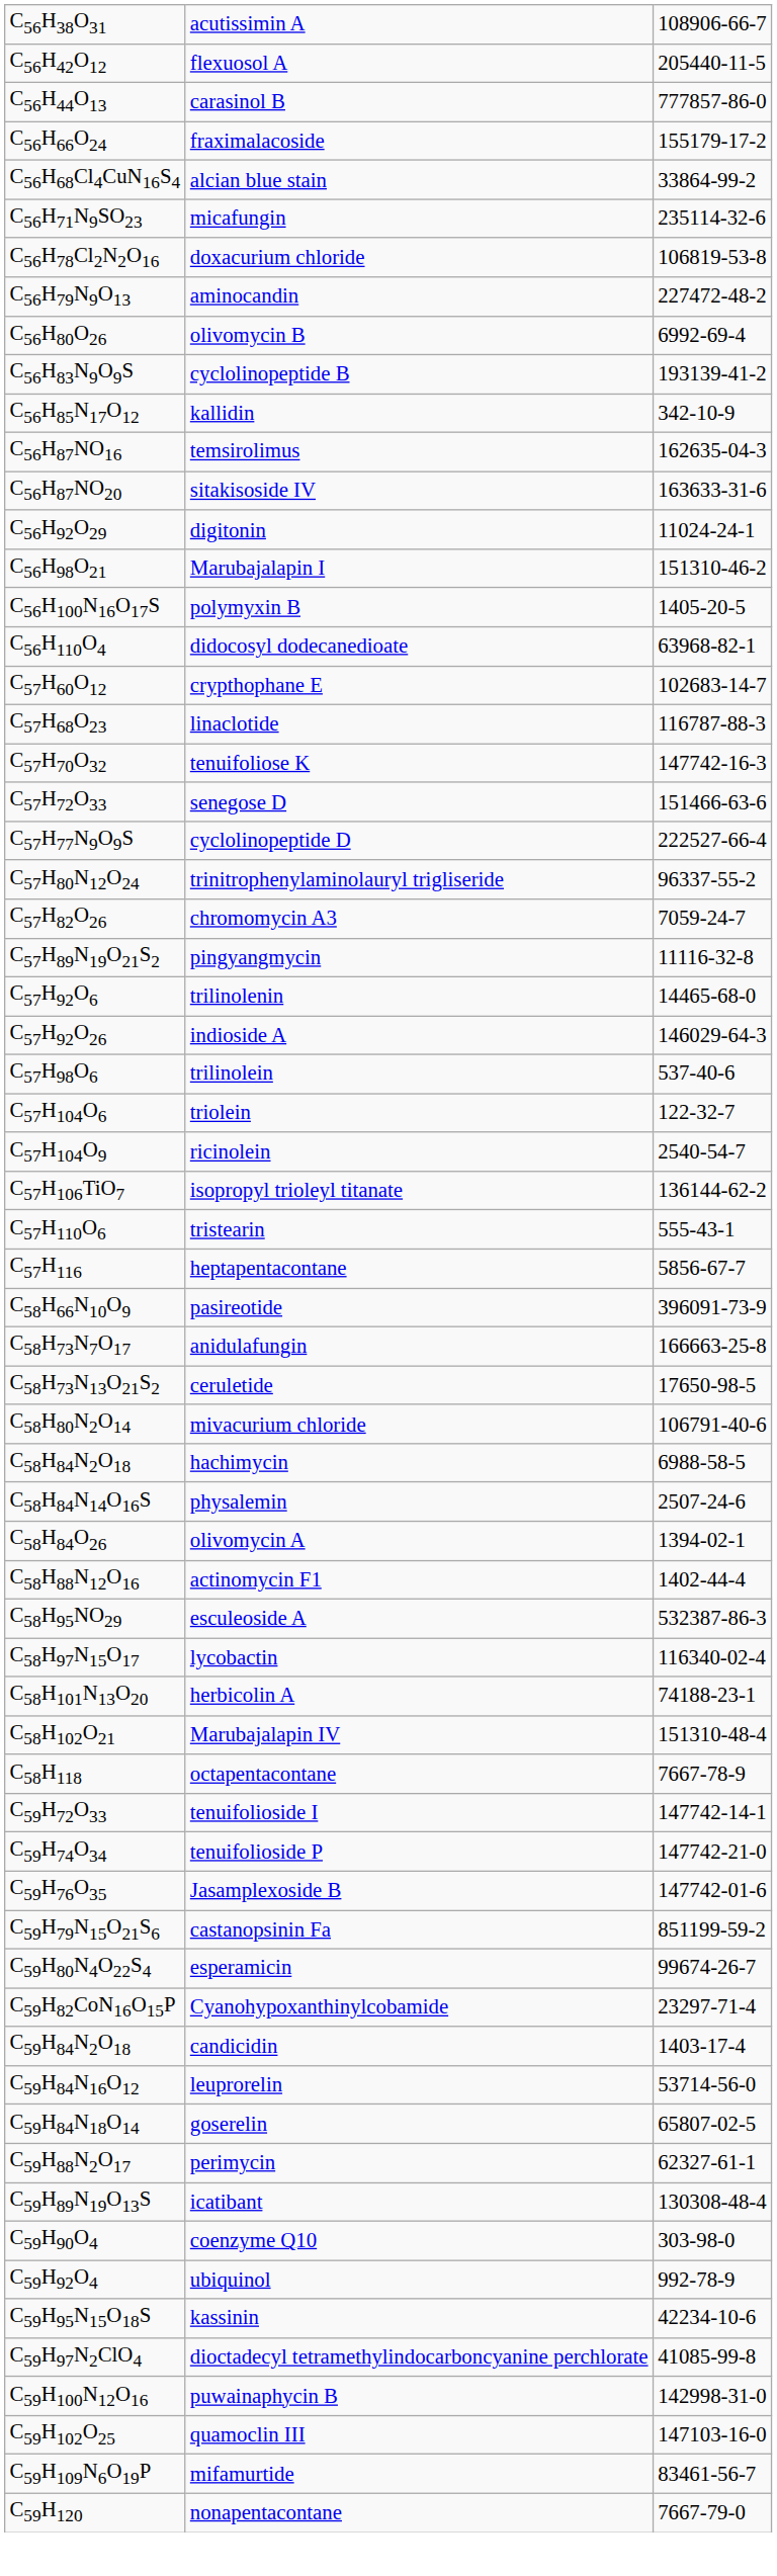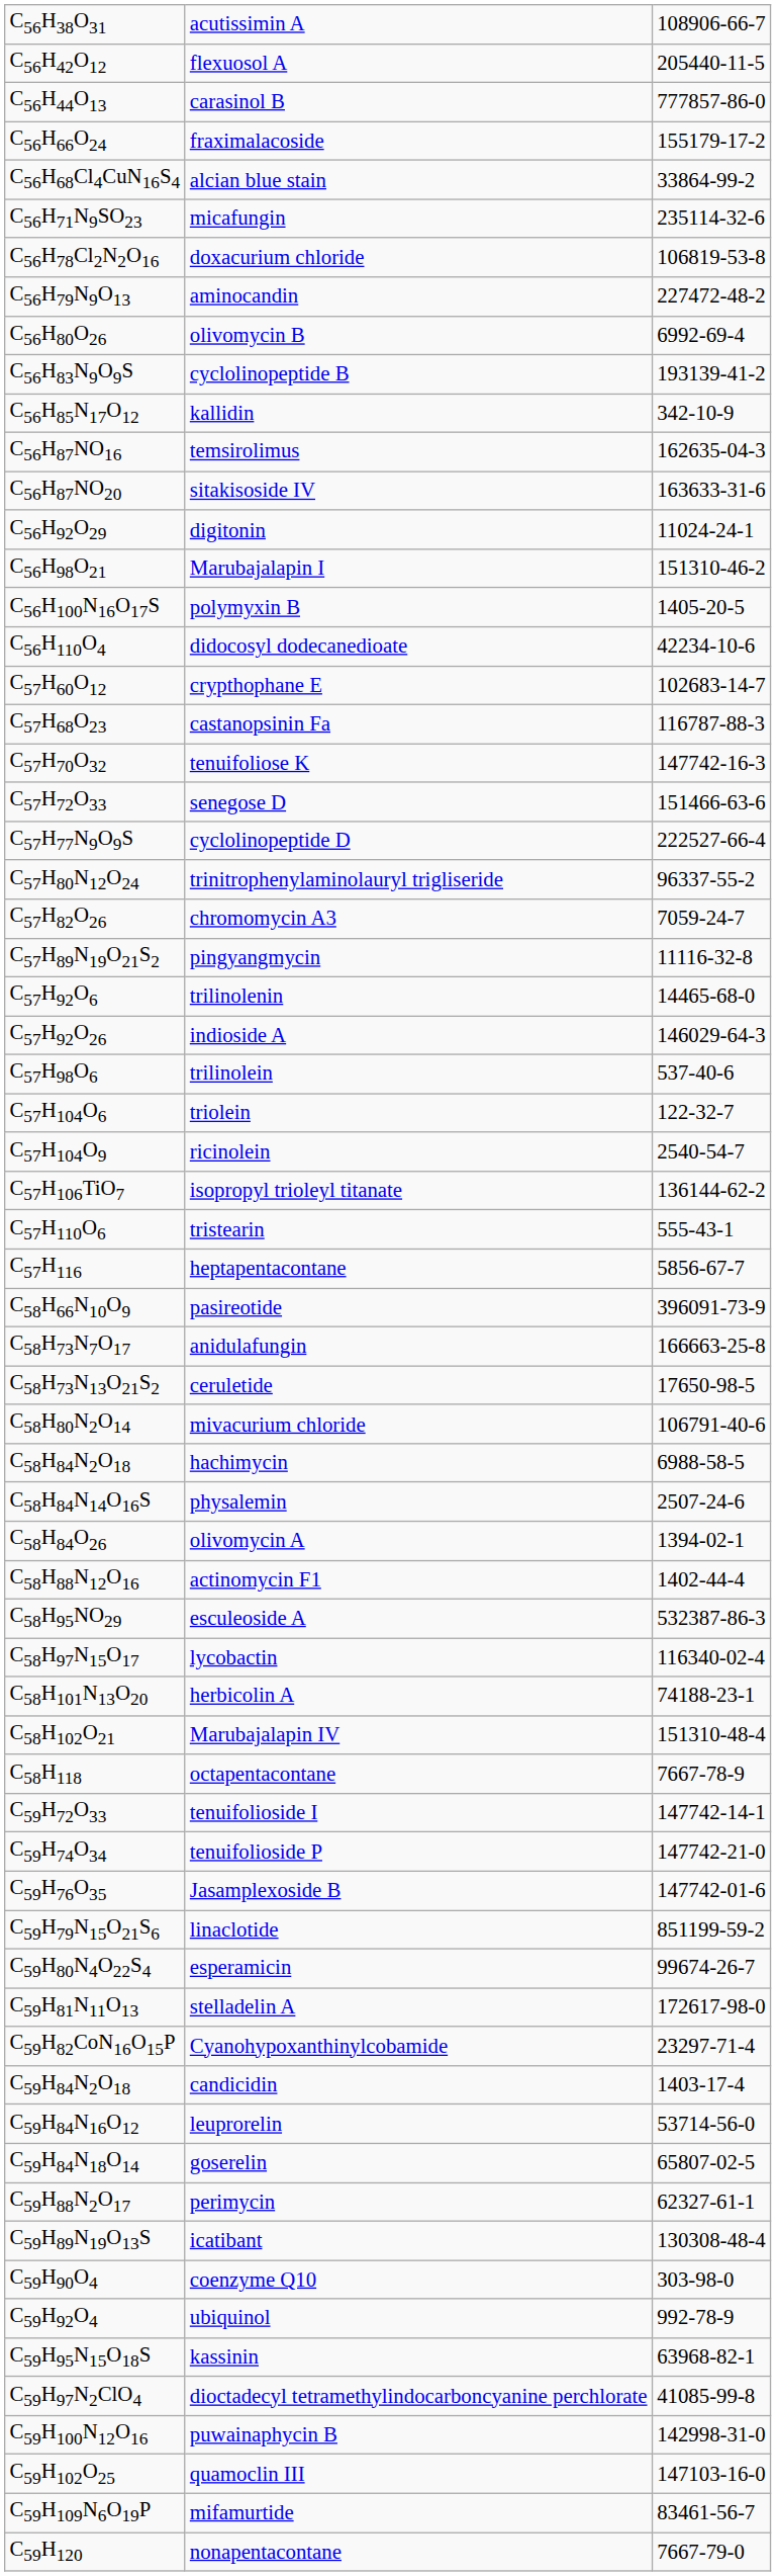C56H110O4 | column 3: 63968-82-1 -> 42234-10-6
C57H68O23 | column 2: linaclotide -> castanopsinin Fa
C59H79N15O21S6 | column 2: castanopsinin Fa -> linaclotide
+ row: C59H81N11O13 | stelladelin A | 172617-98-0
C59H95N15O18S | column 3: 42234-10-6 -> 63968-82-1
